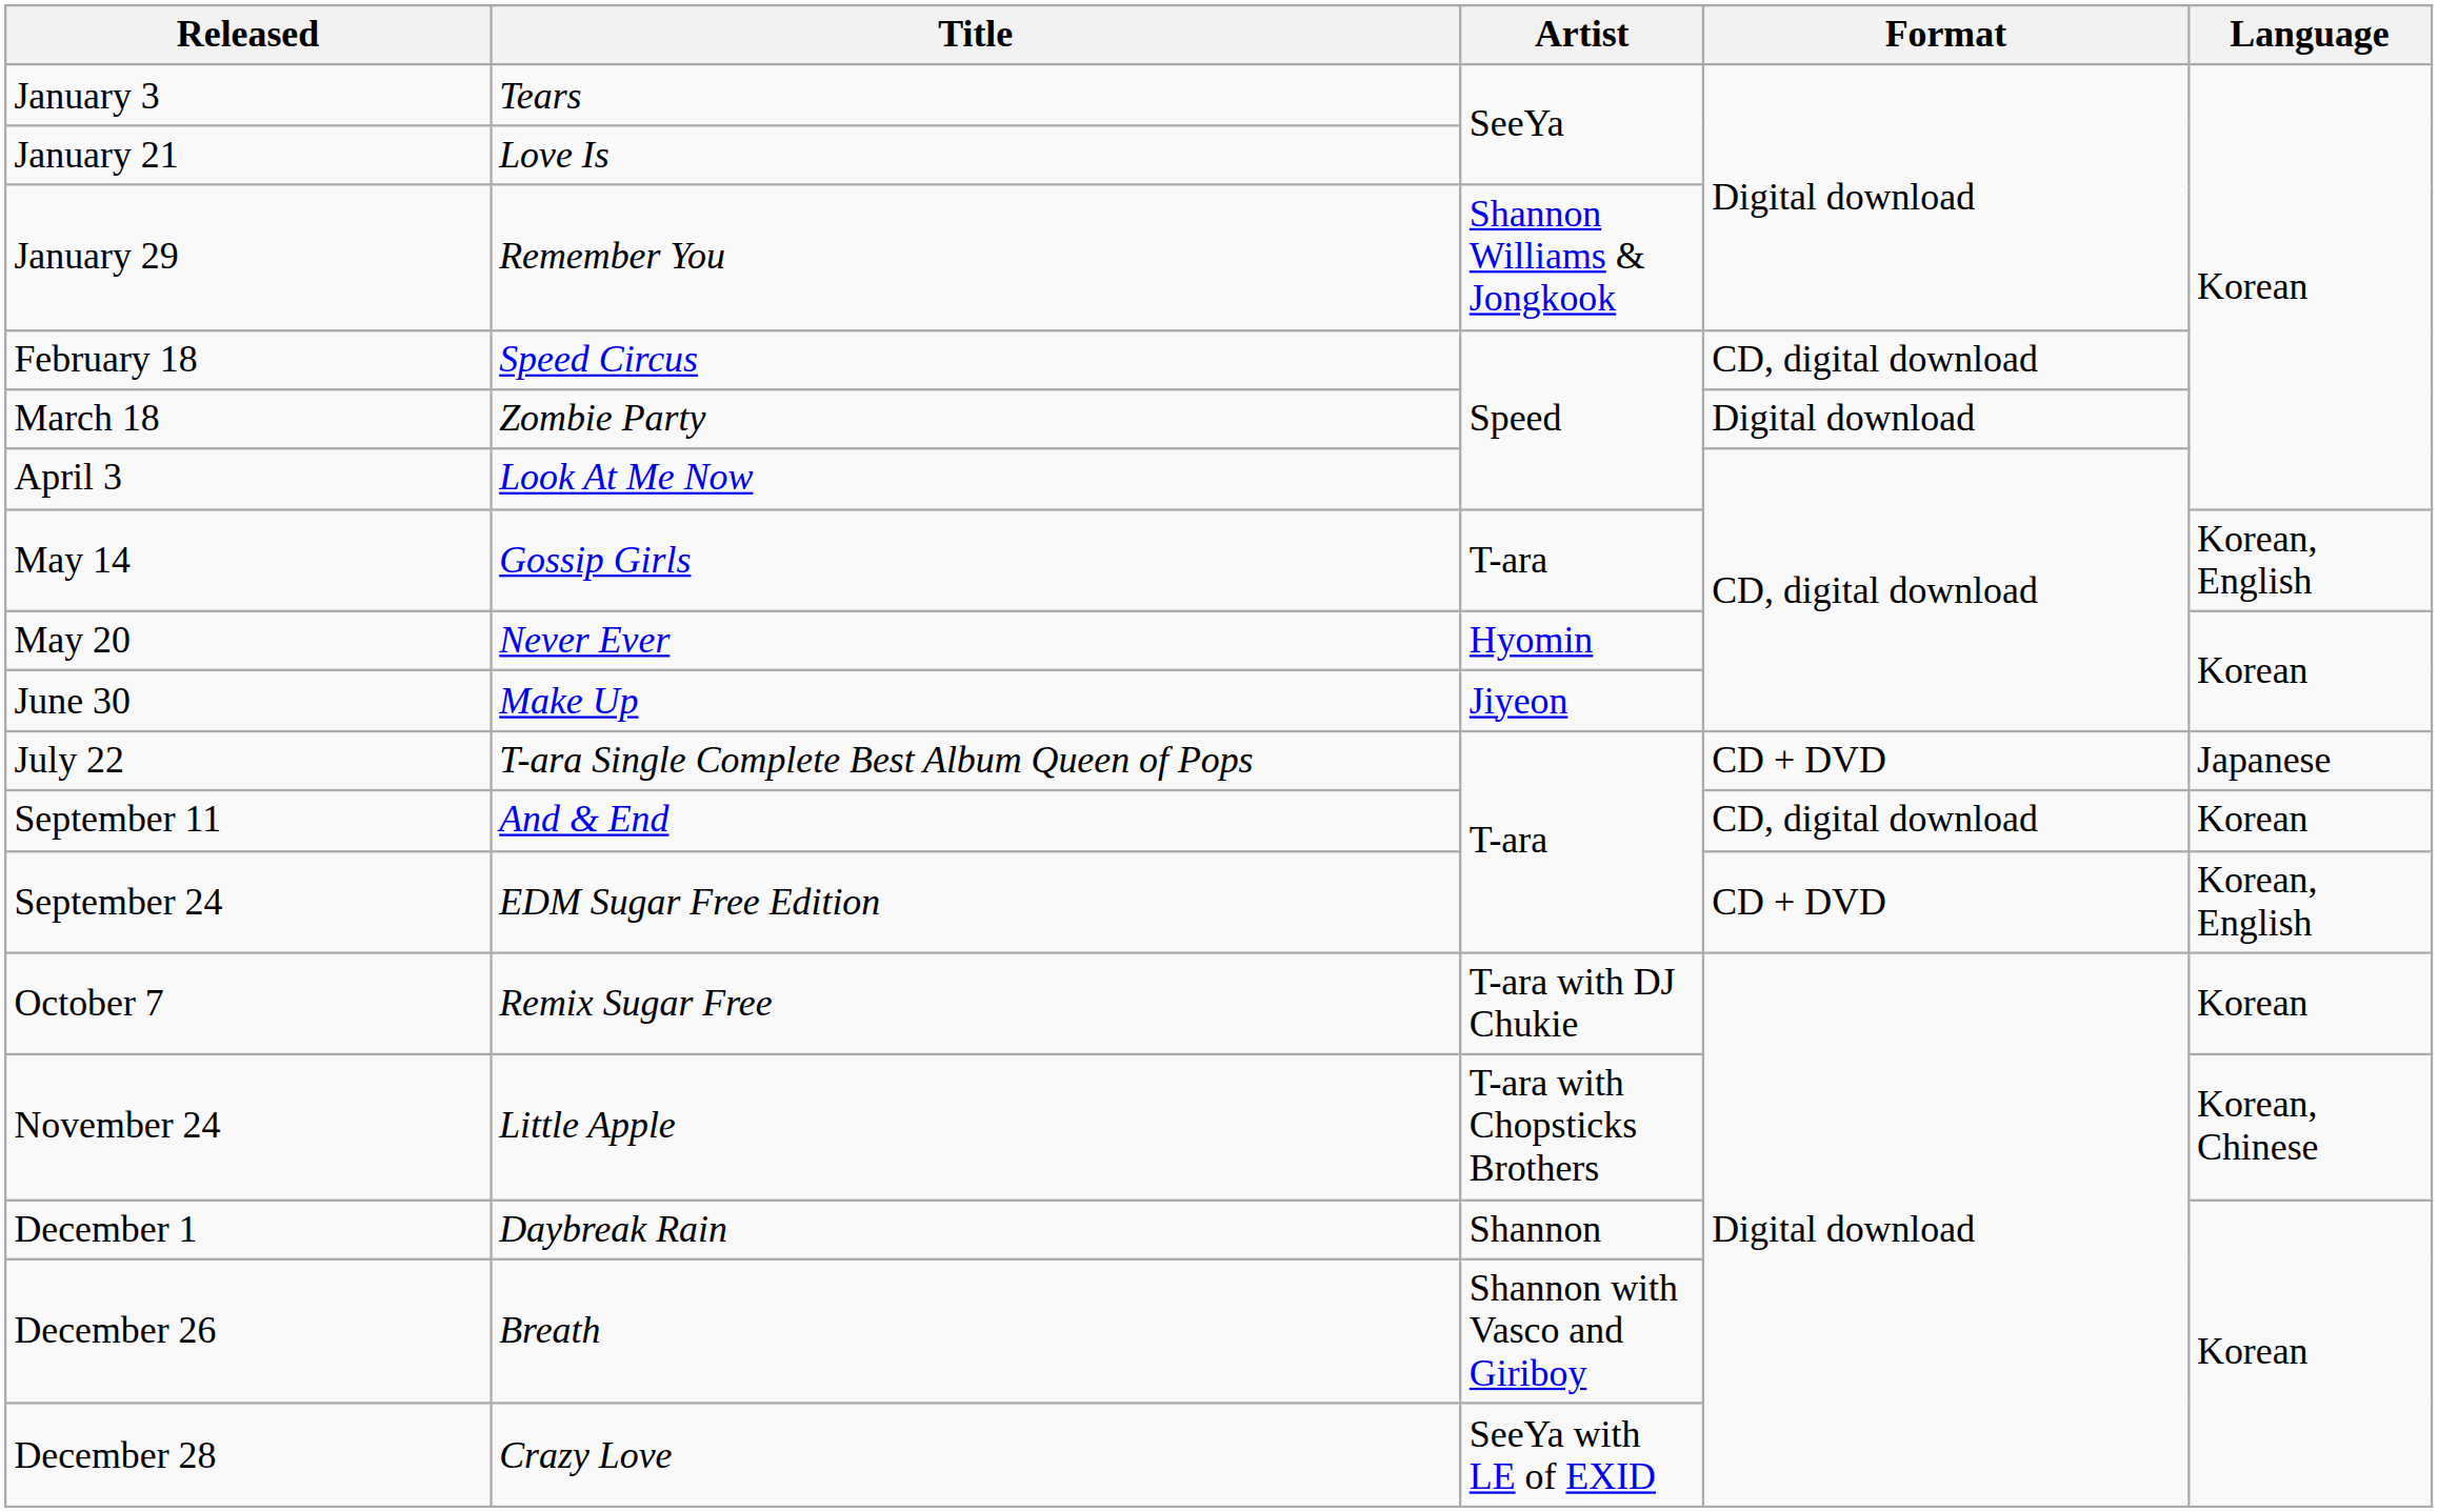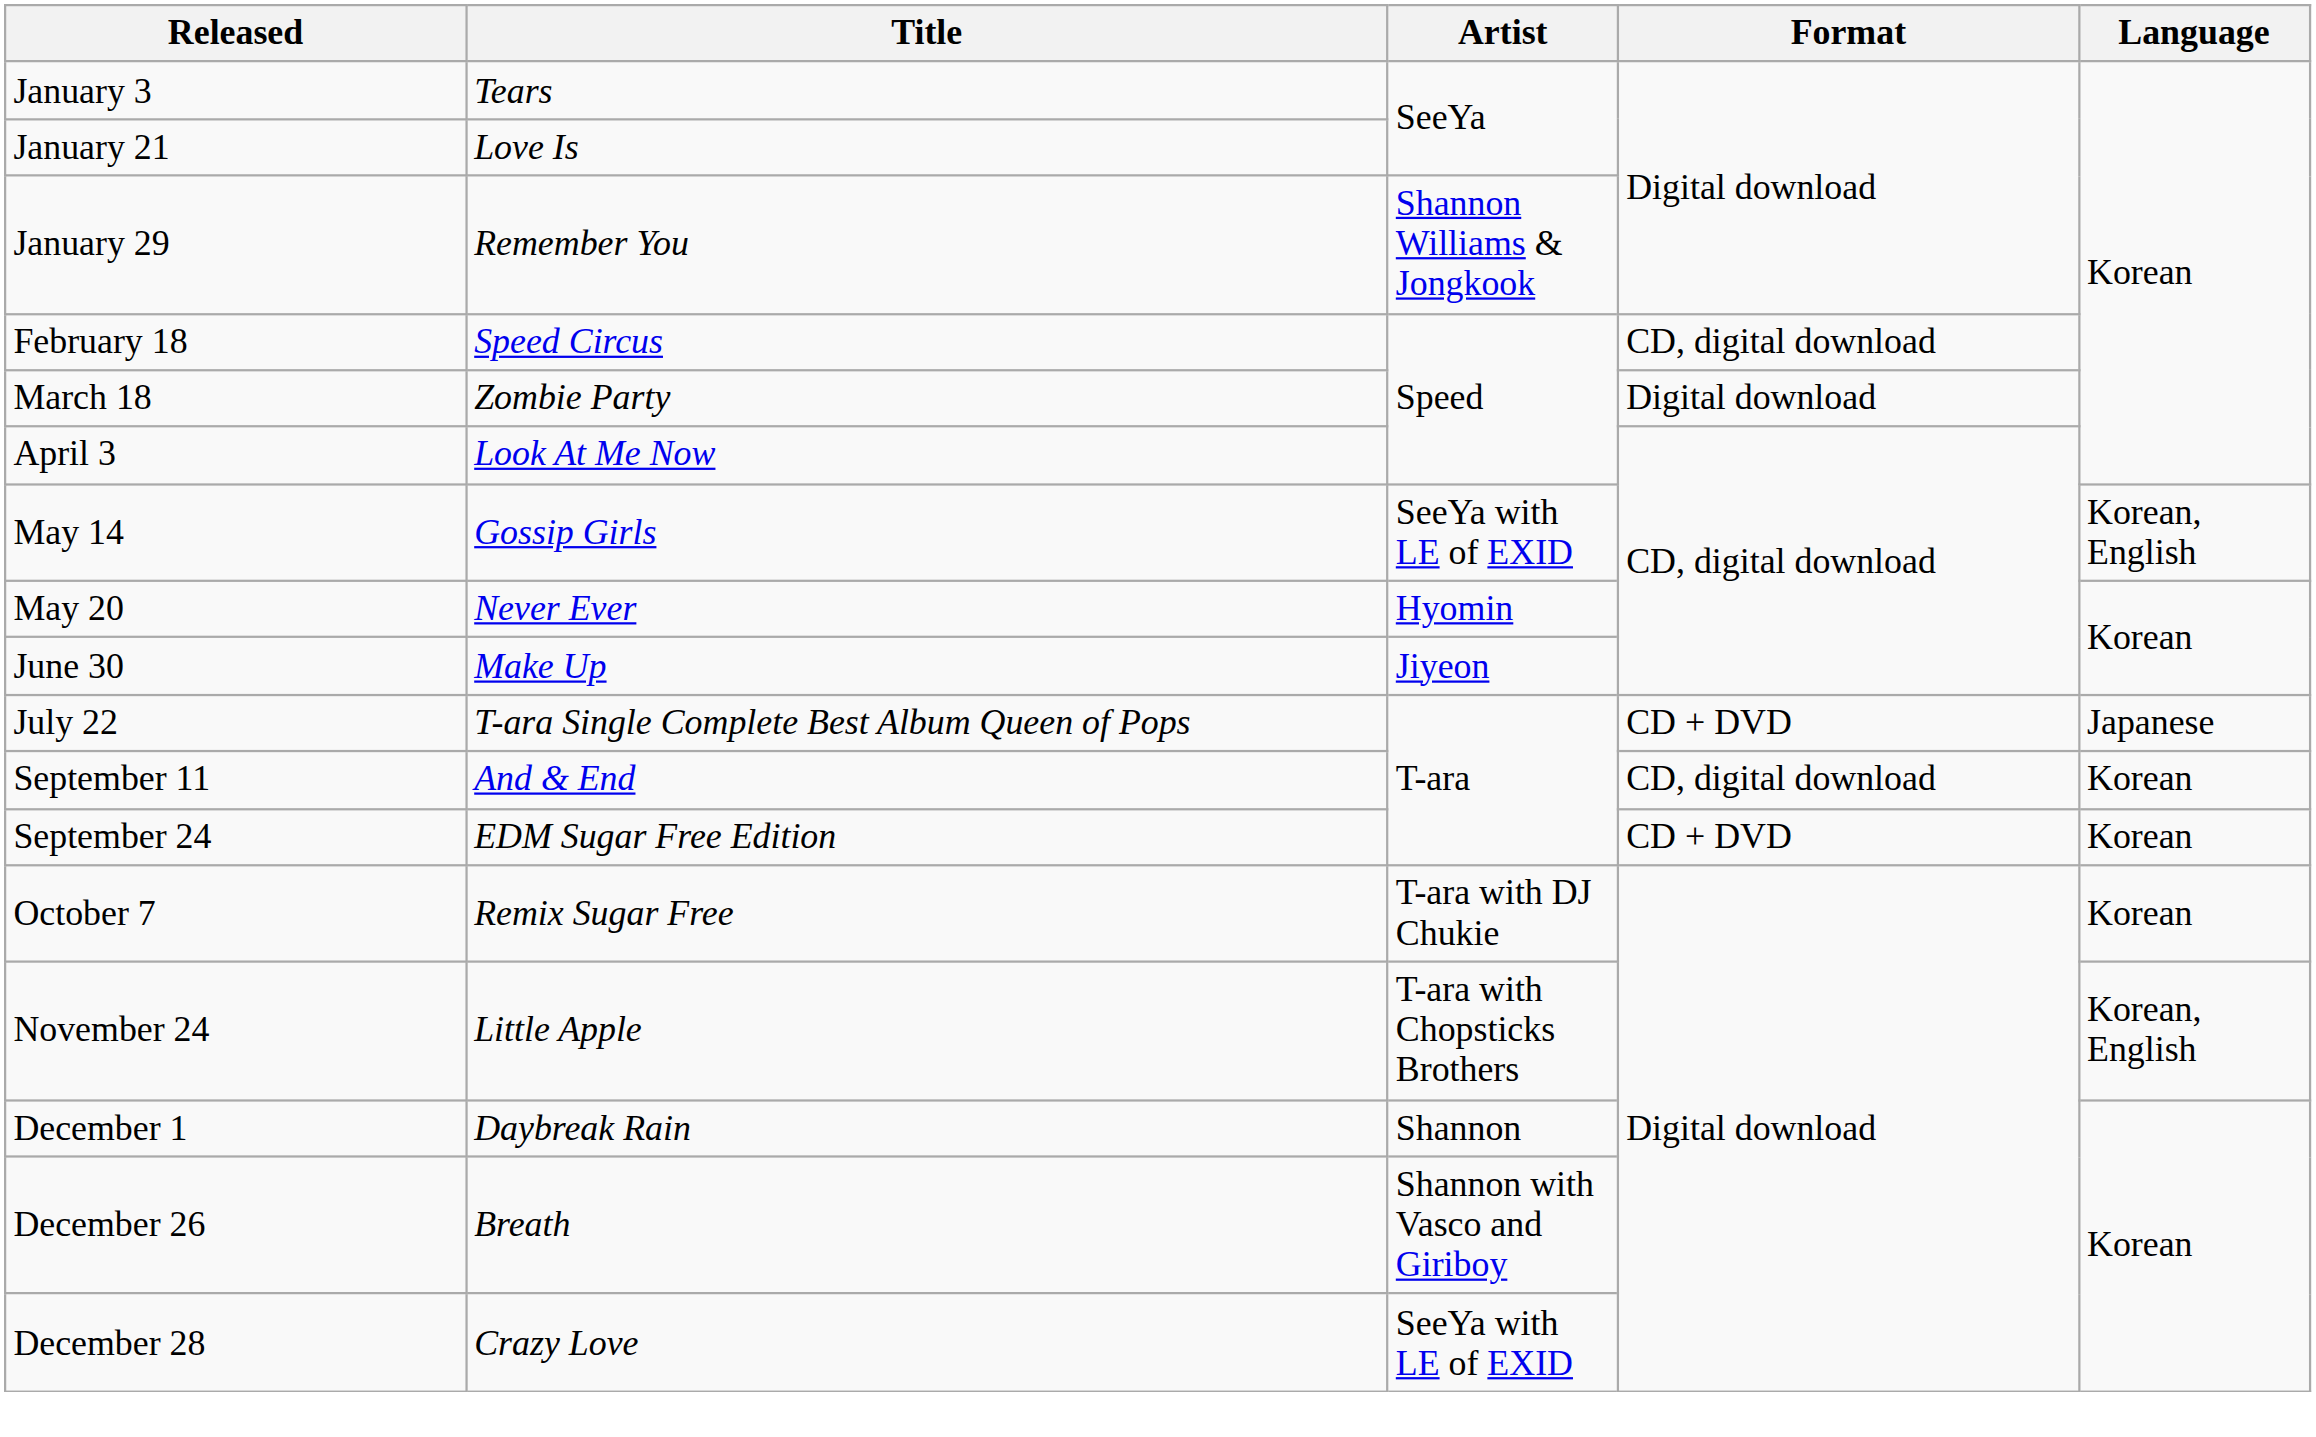May 14 | Artist: T-ara -> SeeYa with LE of EXID
September 24 | Language: Korean, English -> Korean
November 24 | Language: Korean, Chinese -> Korean, English
